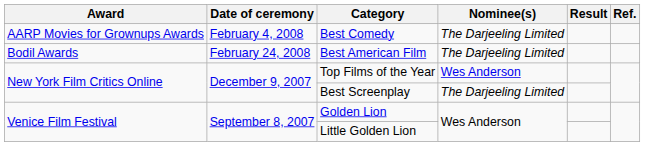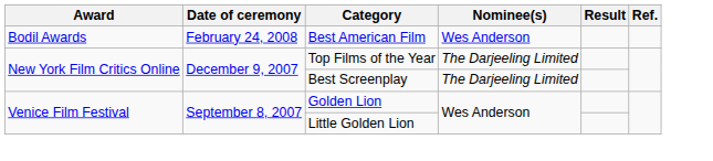- row: AARP Movies for Grownups Awards | February 4, 2008 | Best Comedy | The Darjeeling Limited
Best American Film | Nominee(s): The Darjeeling Limited -> Wes Anderson
Top Films of the Year | Nominee(s): Wes Anderson -> The Darjeeling Limited
